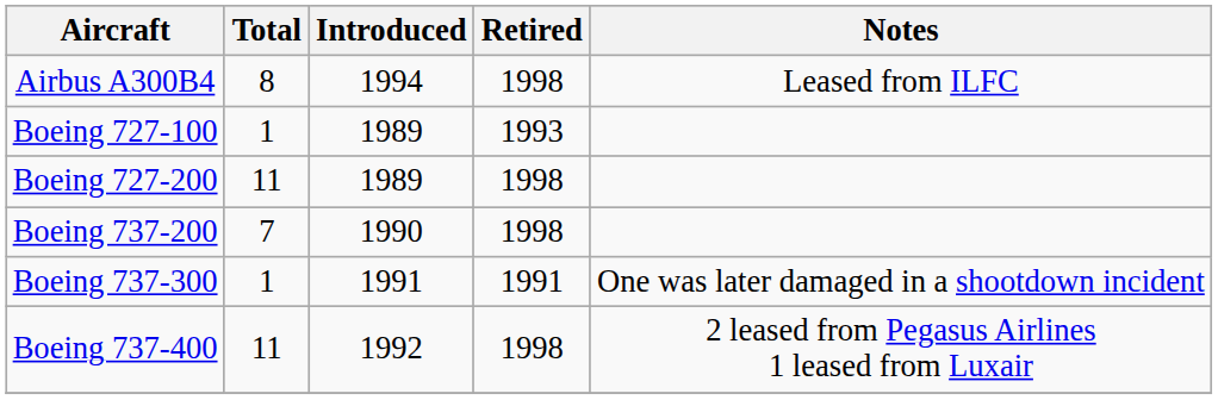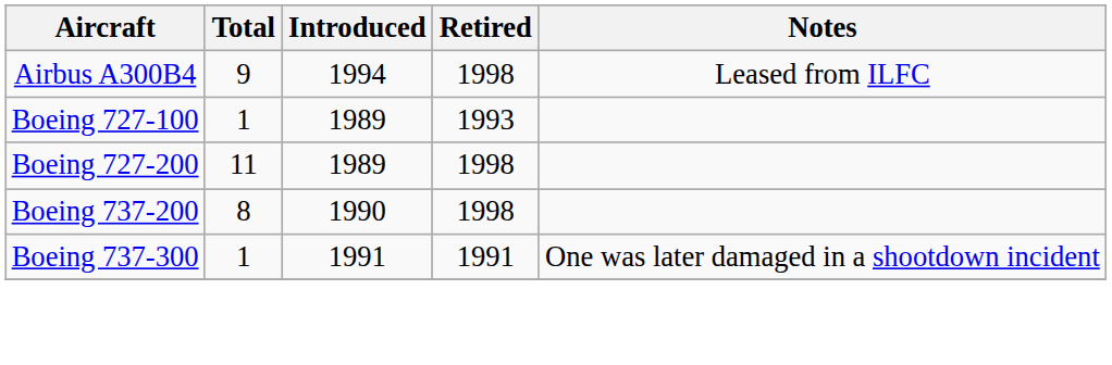Airbus A300B4 | Total: 8 -> 9
Boeing 737-200 | Total: 7 -> 8
- row: Boeing 737-400 | 11 | 1992 | 1998 | 2 leased from Pegasus Airlines 1 leased from Luxair
